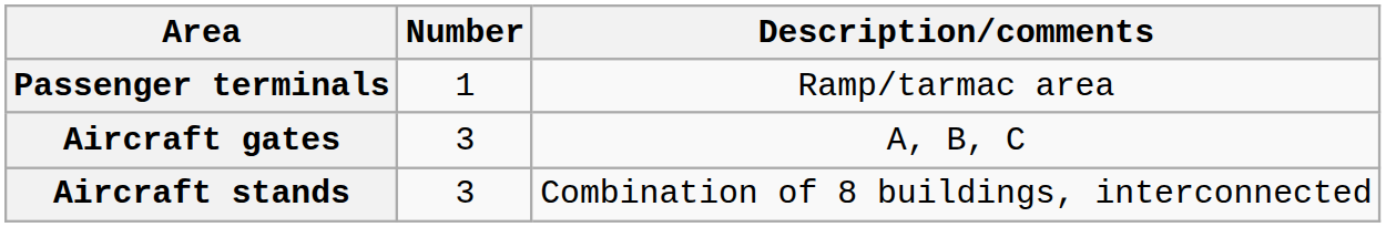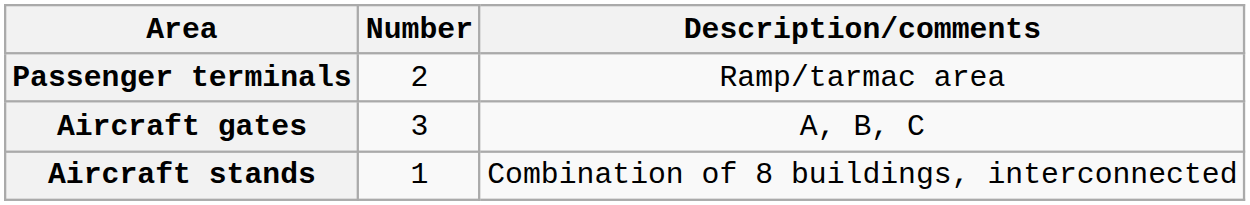Passenger terminals | Number: 1 -> 2
Aircraft stands | Number: 3 -> 1
